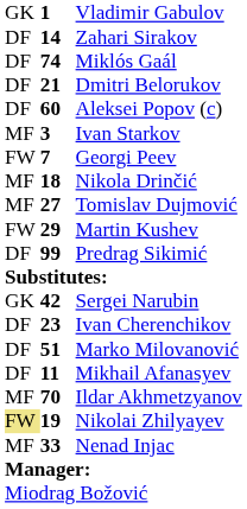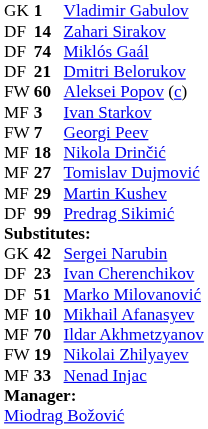Aleksei Popov (c) | column 1: DF -> FW
Martin Kushev | column 1: FW -> MF
Mikhail Afanasyev | column 1: DF -> MF
Mikhail Afanasyev | column 2: 11 -> 10
Nikolai Zhilyayev | column 1: khaki background -> no background
